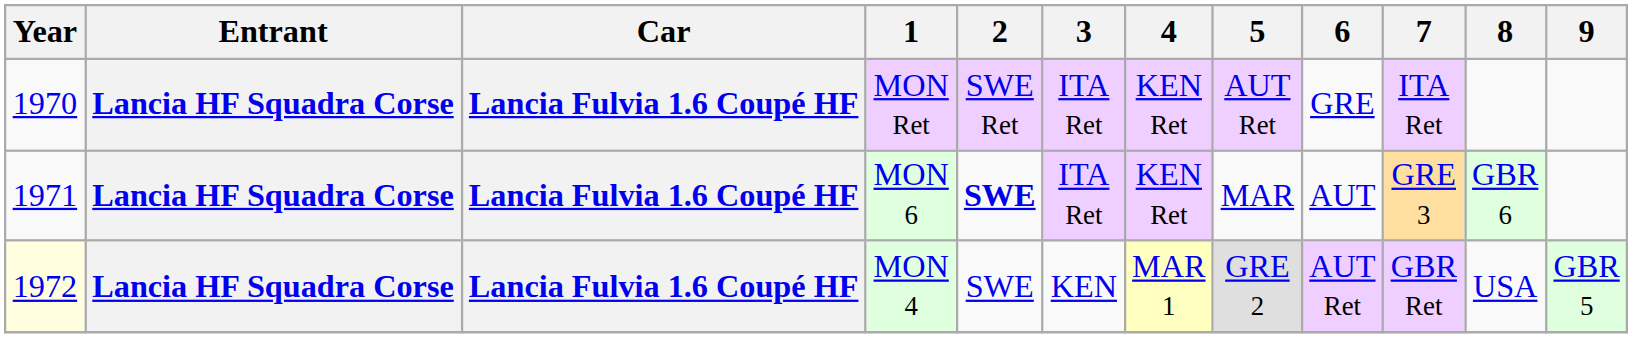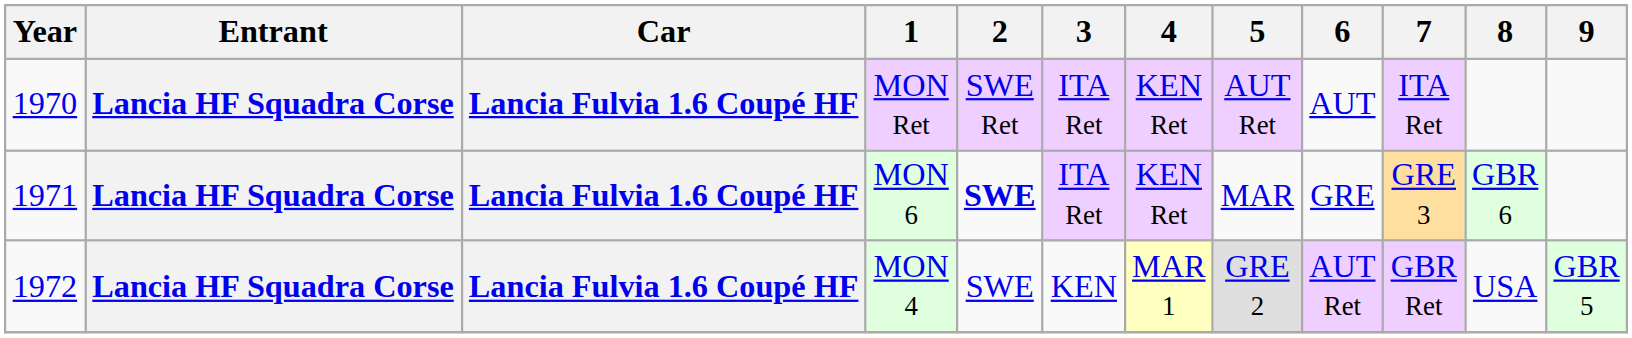MON Ret | 6: GRE -> AUT
MON 6 | 6: AUT -> GRE
MON 4 | Year: lightyellow background -> no background
